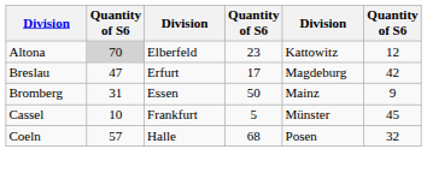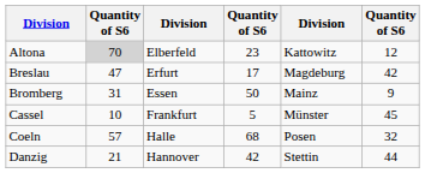+ row: Danzig | 21 | Hannover | 42 | Stettin | 44
